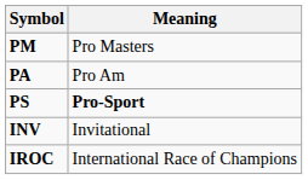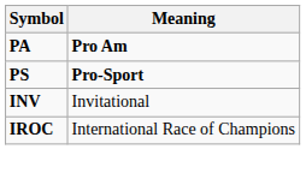- row: PM | Pro Masters
PA | Meaning: normal -> bold
